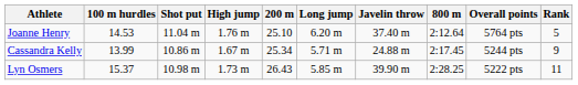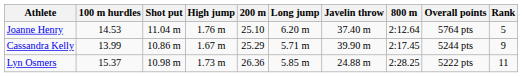Cassandra Kelly | 200 m: 25.34 -> 25.29
Cassandra Kelly | Javelin throw: 24.88 m -> 39.90 m
Lyn Osmers | 200 m: 26.43 -> 26.36
Lyn Osmers | Javelin throw: 39.90 m -> 24.88 m
